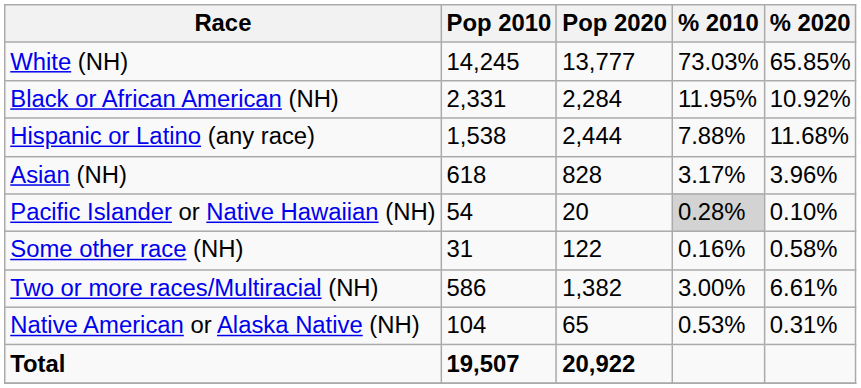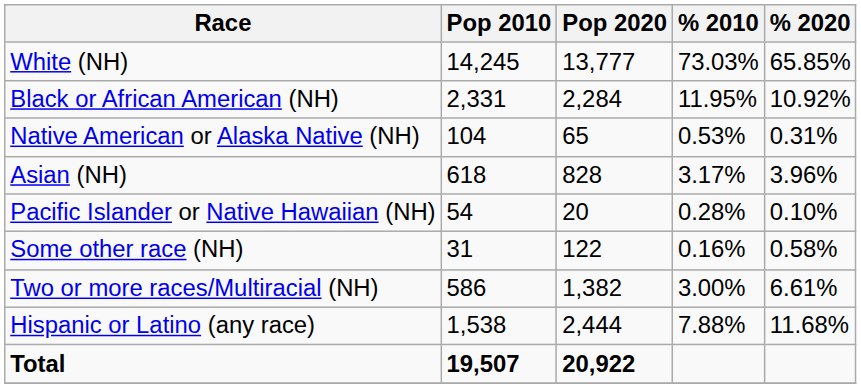rows swapped: Native American or Alaska Native (NH) <-> Hispanic or Latino (any race)
Pacific Islander or Native Hawaiian (NH) | % 2010: lightgrey background -> no background
